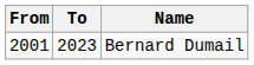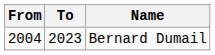Bernard Dumail | From: 2001 -> 2004
